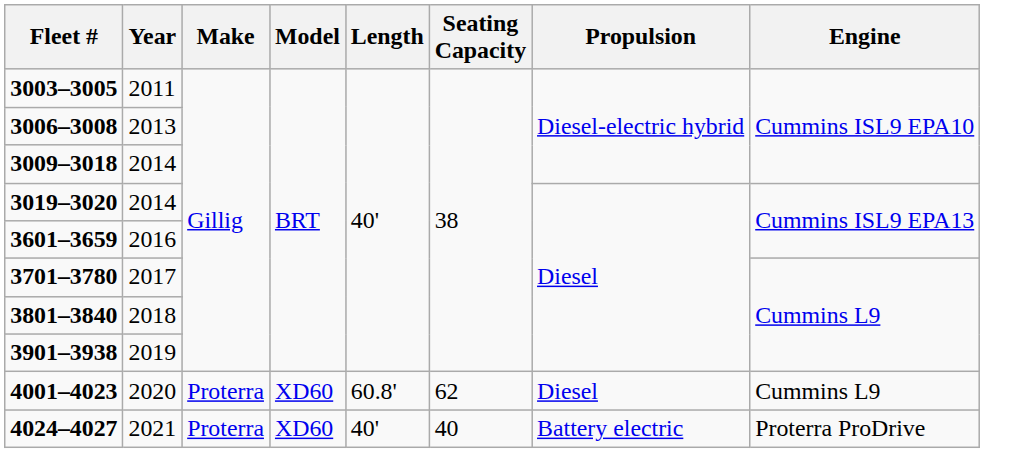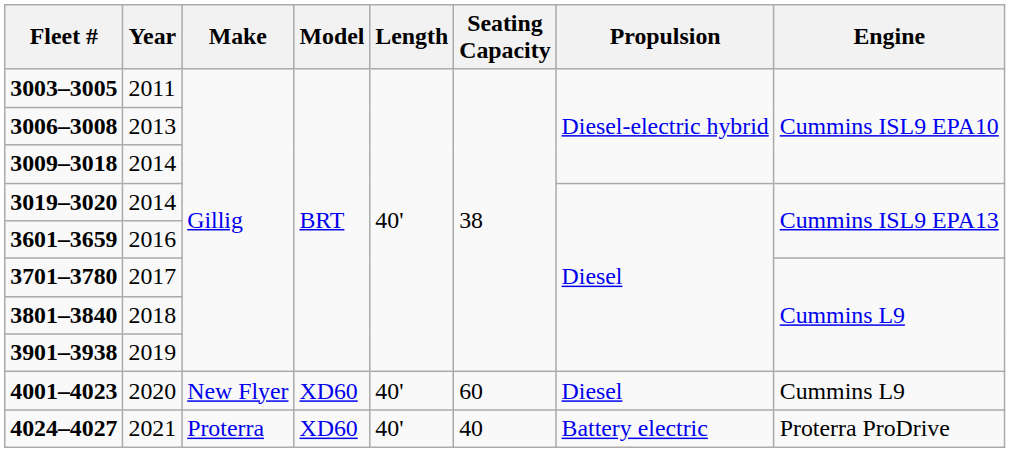4001–4023 | Make: Proterra -> New Flyer
4001–4023 | Length: 60.8' -> 40'
4001–4023 | Seating Capacity: 62 -> 60
